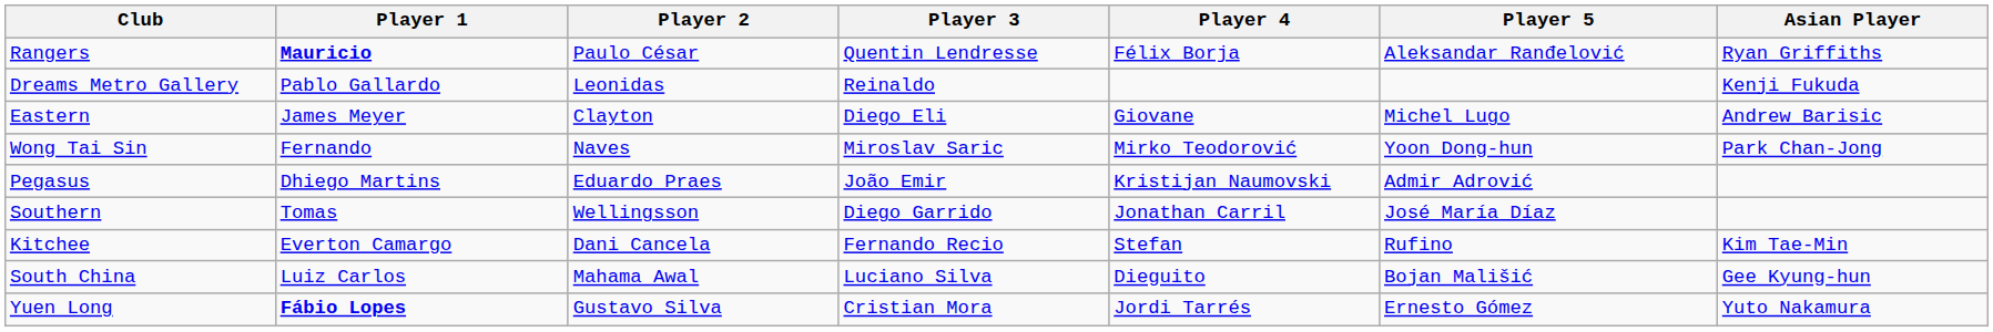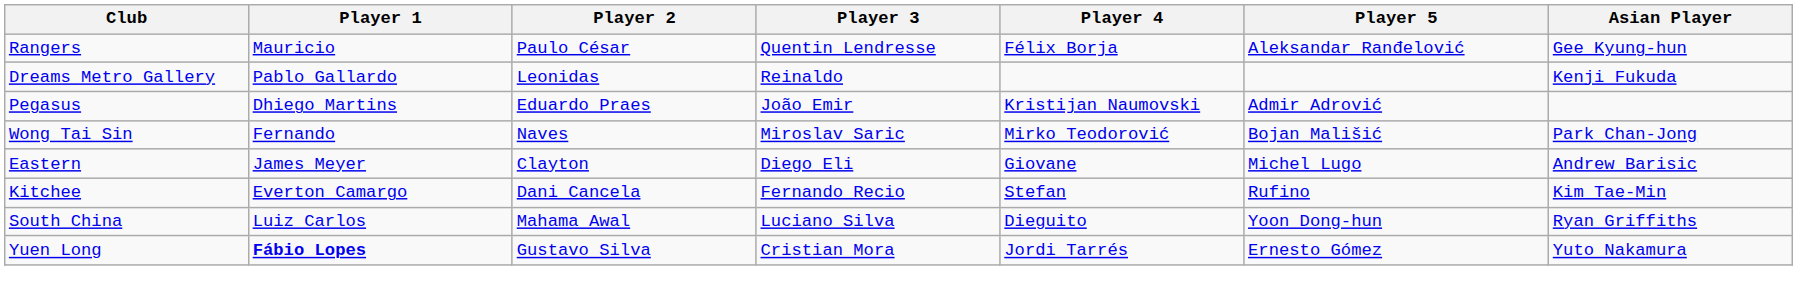Rangers | Player 1: bold -> normal
Rangers | Asian Player: Ryan Griffiths -> Gee Kyung-hun
rows swapped: Eastern <-> Pegasus
Wong Tai Sin | Player 5: Yoon Dong-hun -> Bojan Mališić
- row: Southern | Tomas | Wellingsson | Diego Garrido | Jonathan Carril | José María Díaz
South China | Player 5: Bojan Mališić -> Yoon Dong-hun
South China | Asian Player: Gee Kyung-hun -> Ryan Griffiths
